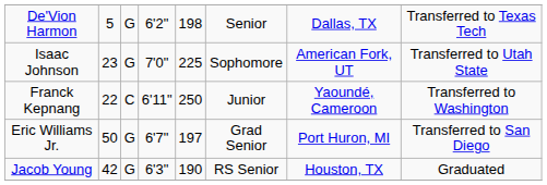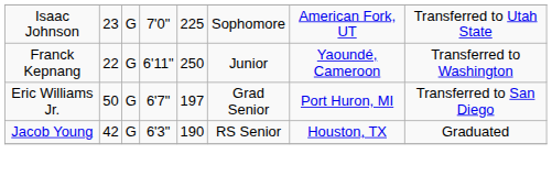- row: De'Vion Harmon | 5 | G | 6'2" | 198 | Senior | Dallas, TX | Transferred to Texas Tech
Franck Kepnang | column 3: C -> G
